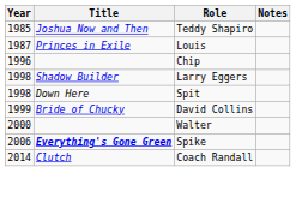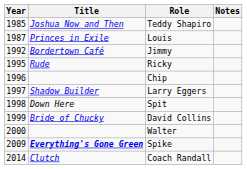+ row: 1992 | Bordertown Café | Jimmy
+ row: 1995 | Rude | Ricky
Larry Eggers | Year: 1998 -> 1997
Spike | Year: 2006 -> 2009
